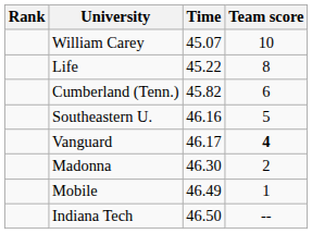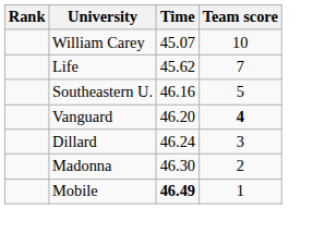Life | Time: 45.22 -> 45.62
Life | Team score: 8 -> 7
- row: Cumberland (Tenn.) | 45.82 | 6
Vanguard | Time: 46.17 -> 46.20
+ row: Dillard | 46.24 | 3
Mobile | Time: normal -> bold
- row: Indiana Tech | 46.50 | --
